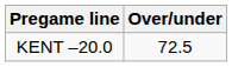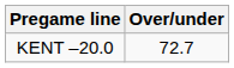KENT –20.0 | Over/under: 72.5 -> 72.7
